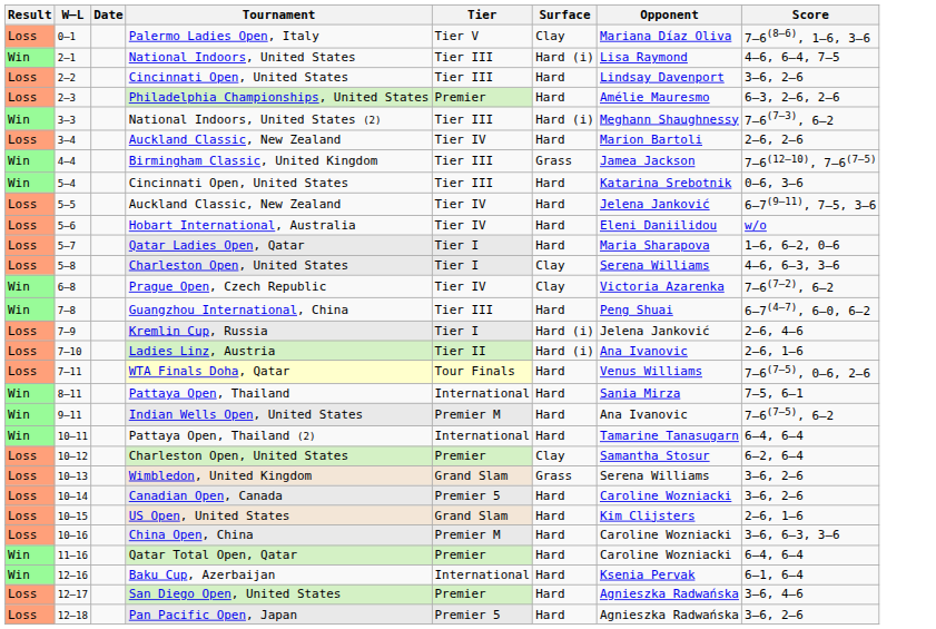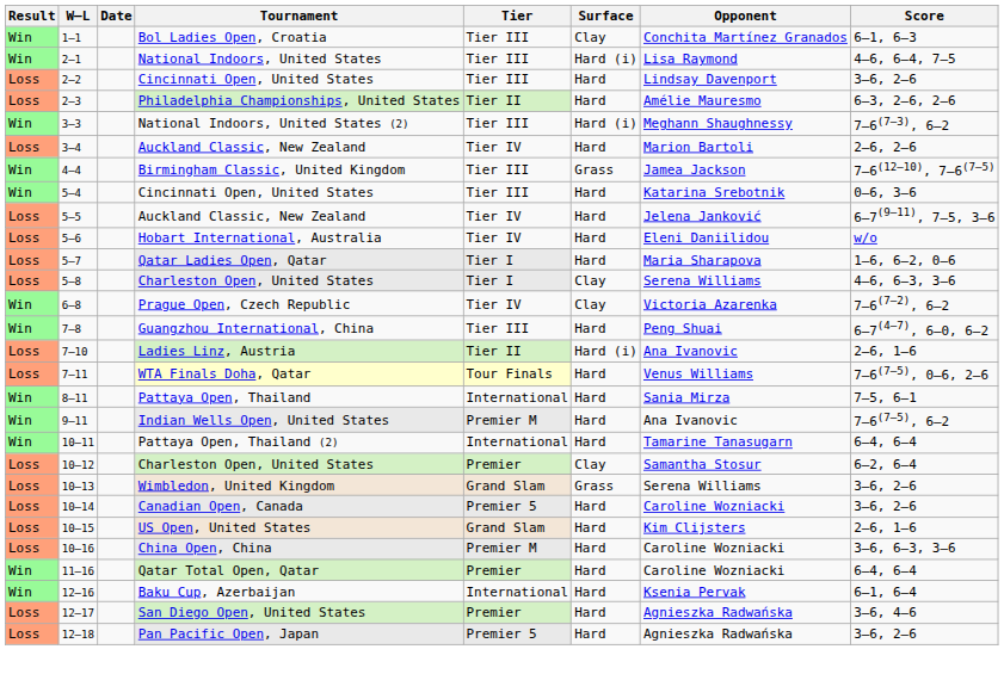- row: Loss | 0–1 | Palermo Ladies Open, Italy | Tier V | Clay | Mariana Díaz Oliva | 7–6(8–6), 1–6, 3–6
+ row: Win | 1–1 | Bol Ladies Open, Croatia | Tier III | Clay | Conchita Martínez Granados | 6–1, 6–3
Philadelphia Championships, United States | Tier: Premier -> Tier II
- row: Loss | 7–9 | Kremlin Cup, Russia | Tier I | Hard (i) | Jelena Janković | 2–6, 4–6
